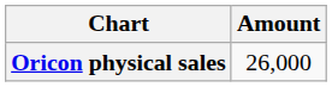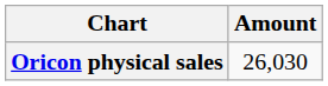Oricon physical sales | Amount: 26,000 -> 26,030
